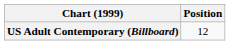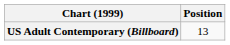US Adult Contemporary (Billboard) | Position: 12 -> 13
